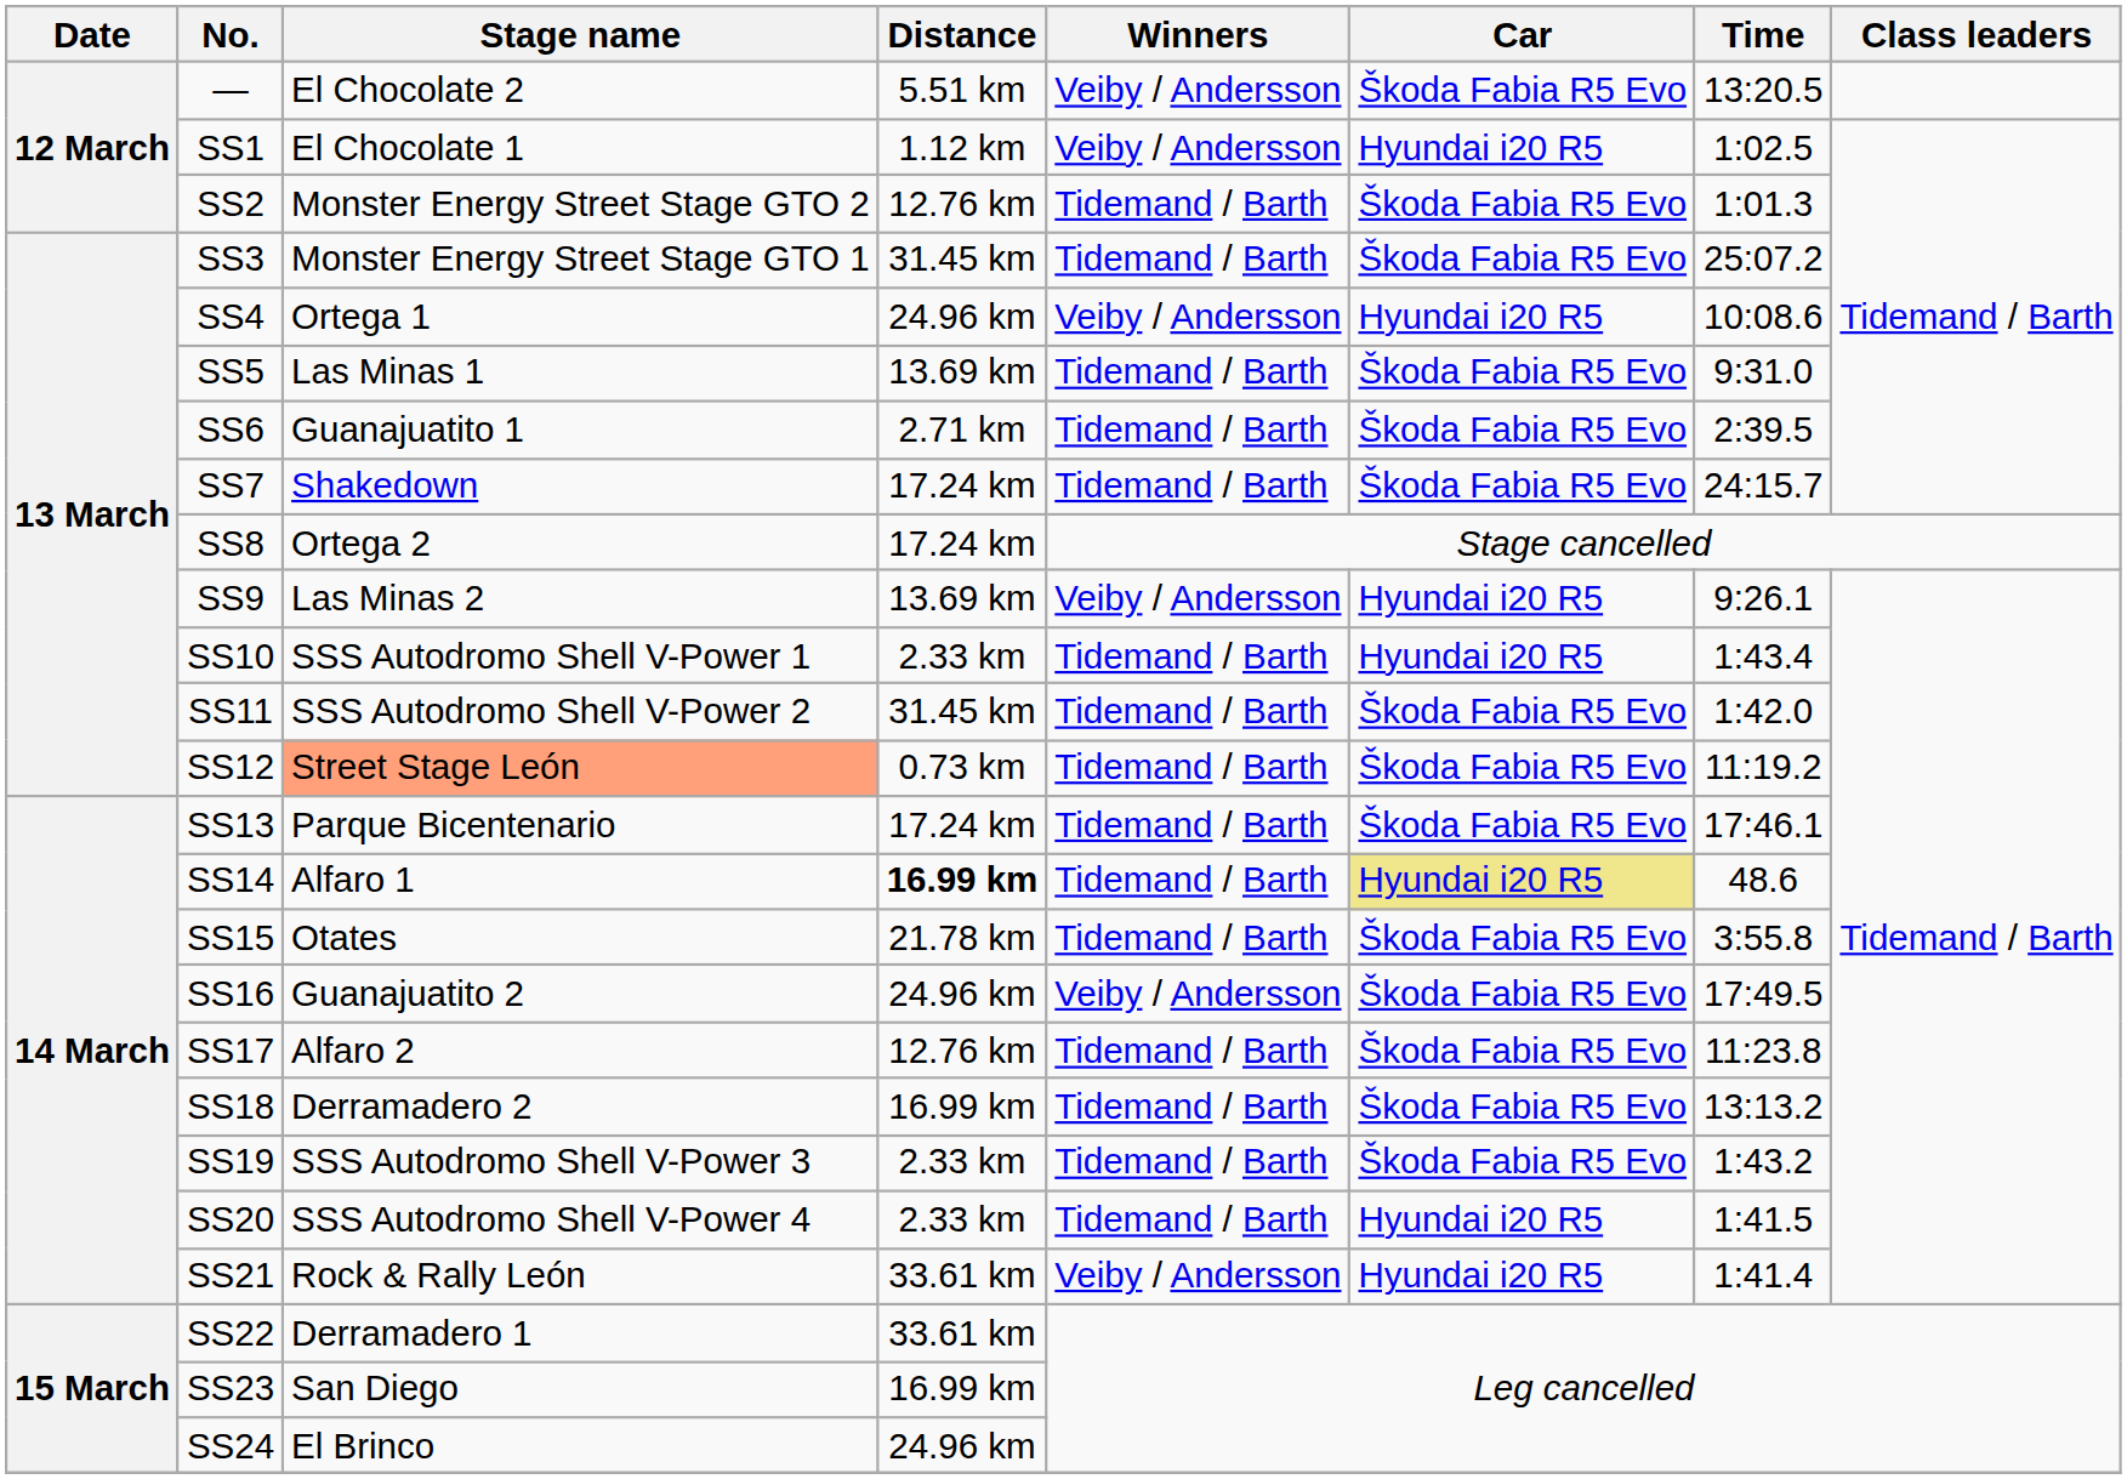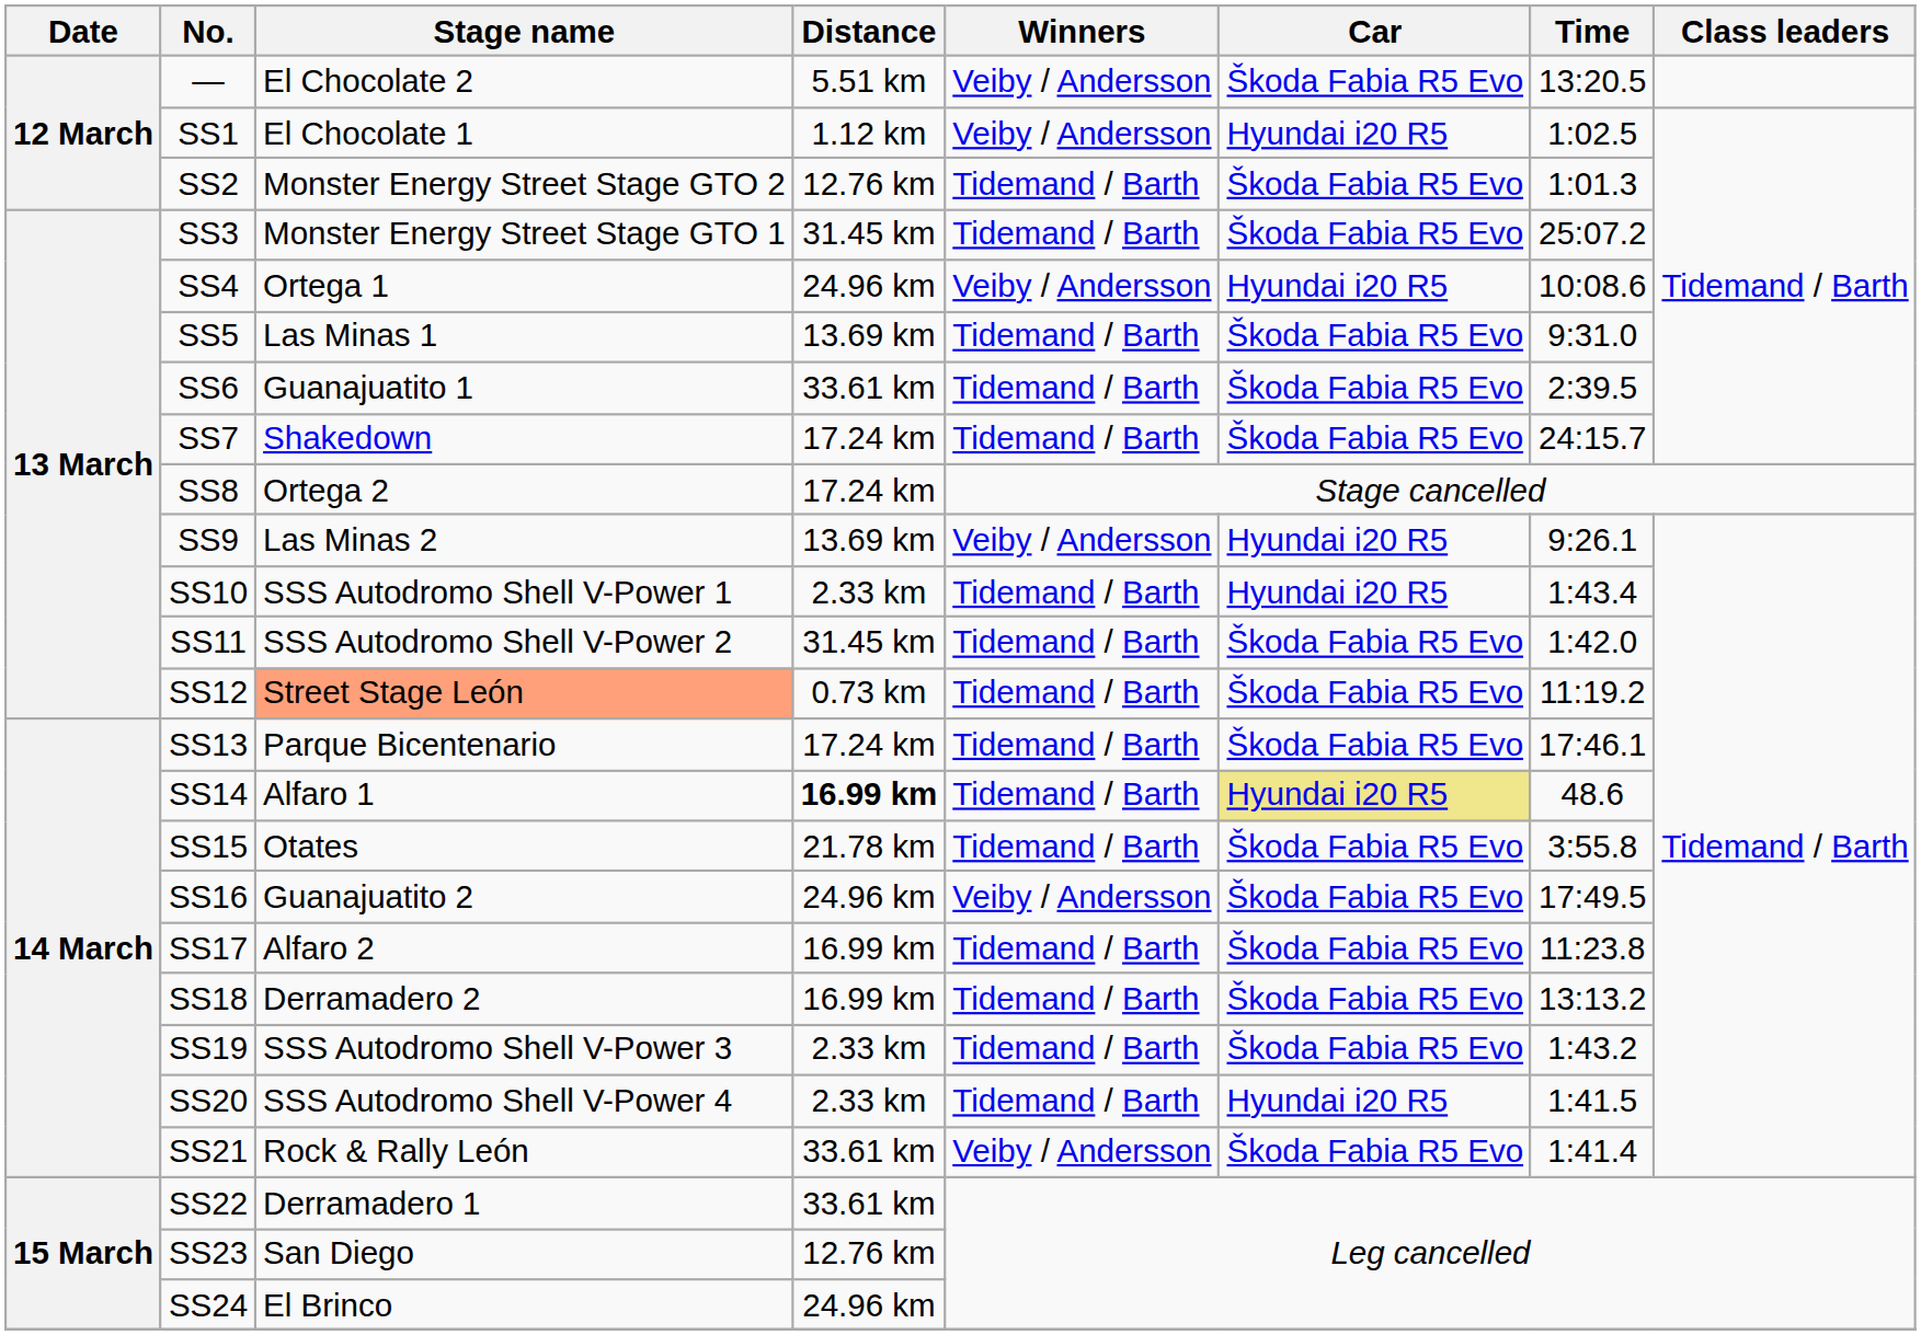SS6 | Distance: 2.71 km -> 33.61 km
SS17 | Distance: 12.76 km -> 16.99 km
SS21 | Car: Hyundai i20 R5 -> Škoda Fabia R5 Evo
SS23 | Distance: 16.99 km -> 12.76 km
